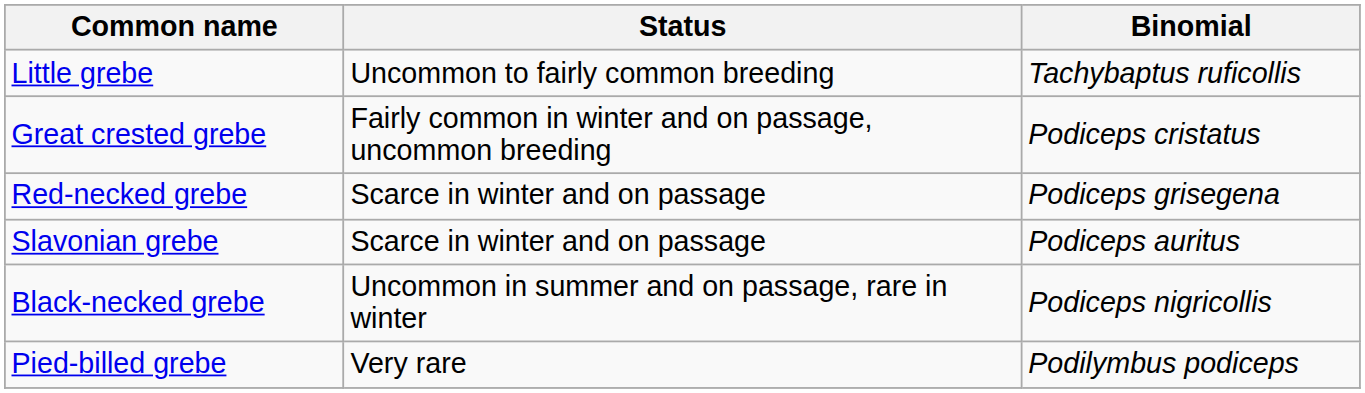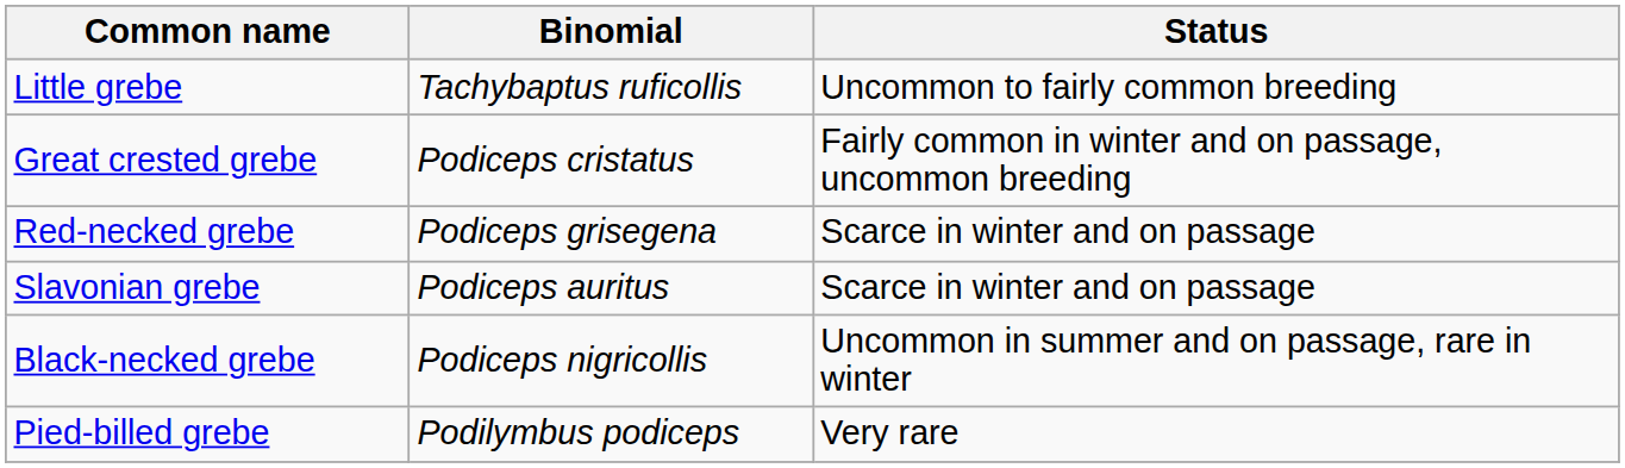columns swapped: Binomial <-> Status
